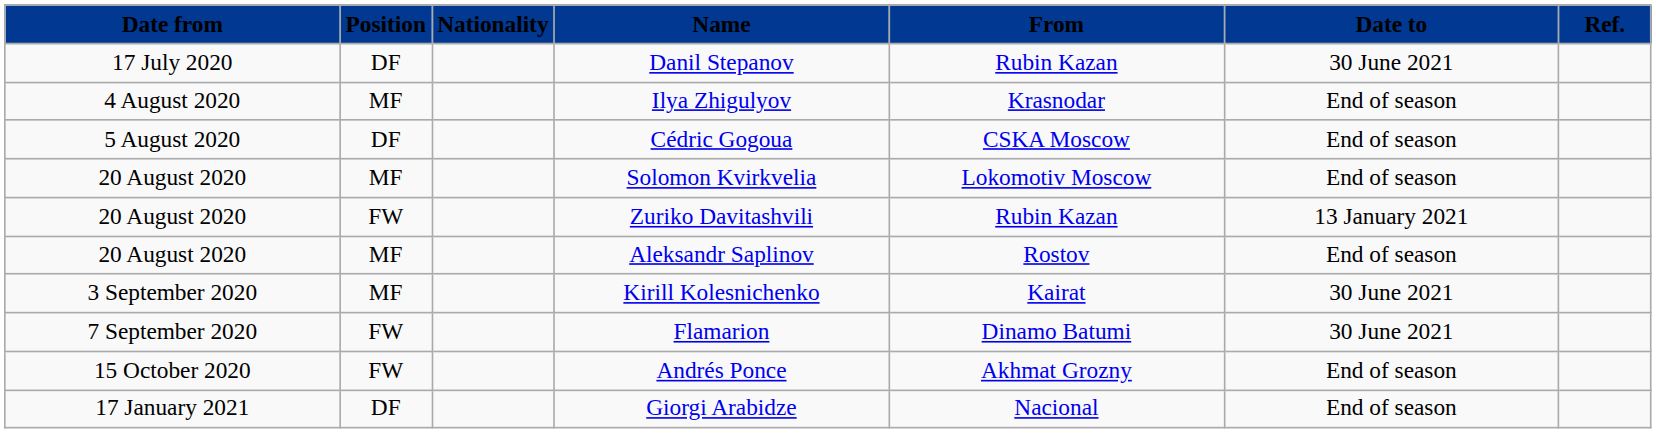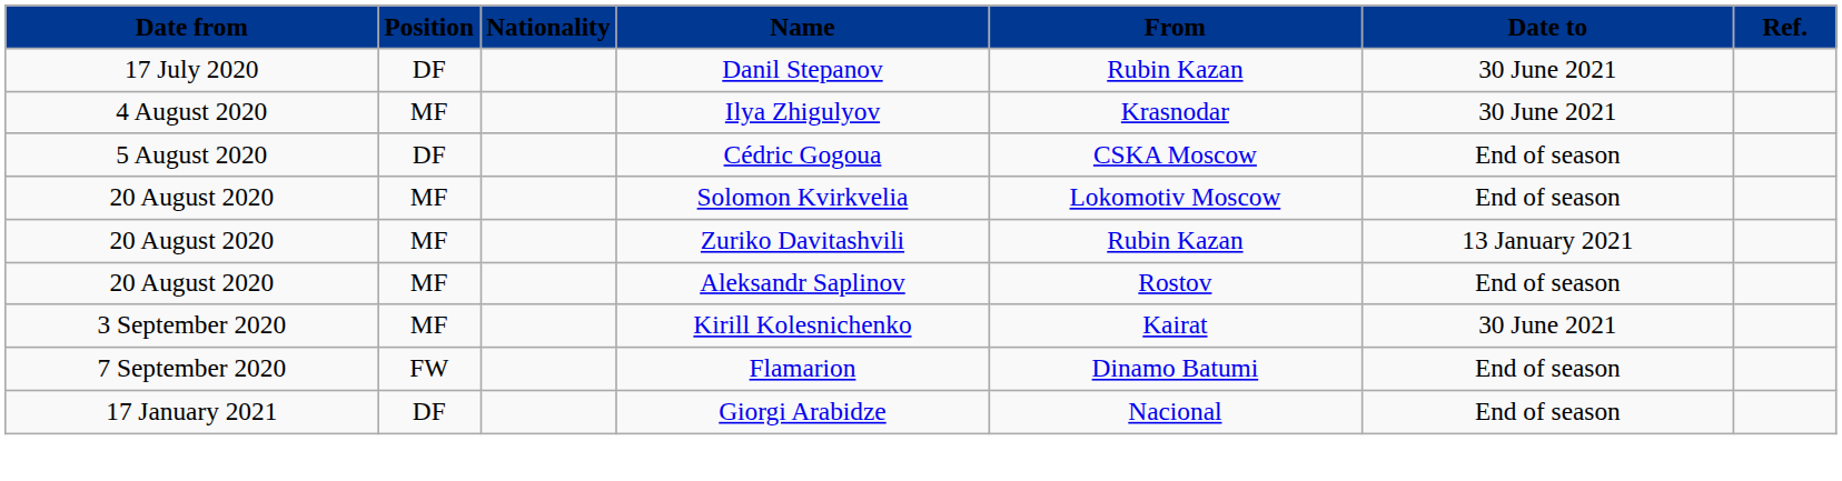Ilya Zhigulyov | Date to: End of season -> 30 June 2021
Zuriko Davitashvili | Position: FW -> MF
Flamarion | Date to: 30 June 2021 -> End of season
- row: 15 October 2020 | FW | Andrés Ponce | Akhmat Grozny | End of season
